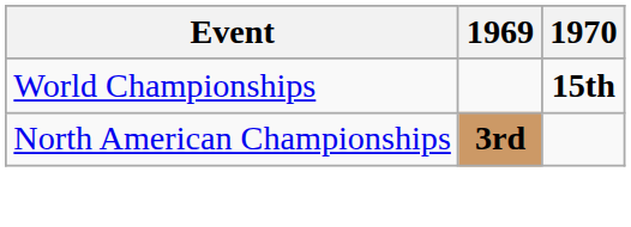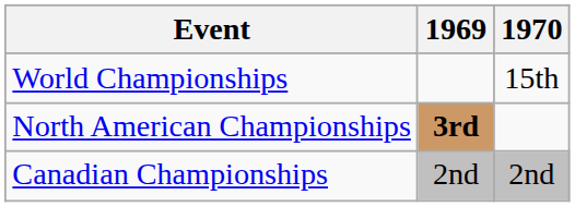World Championships | 1970: bold -> normal
+ row: Canadian Championships | 2nd | 2nd
